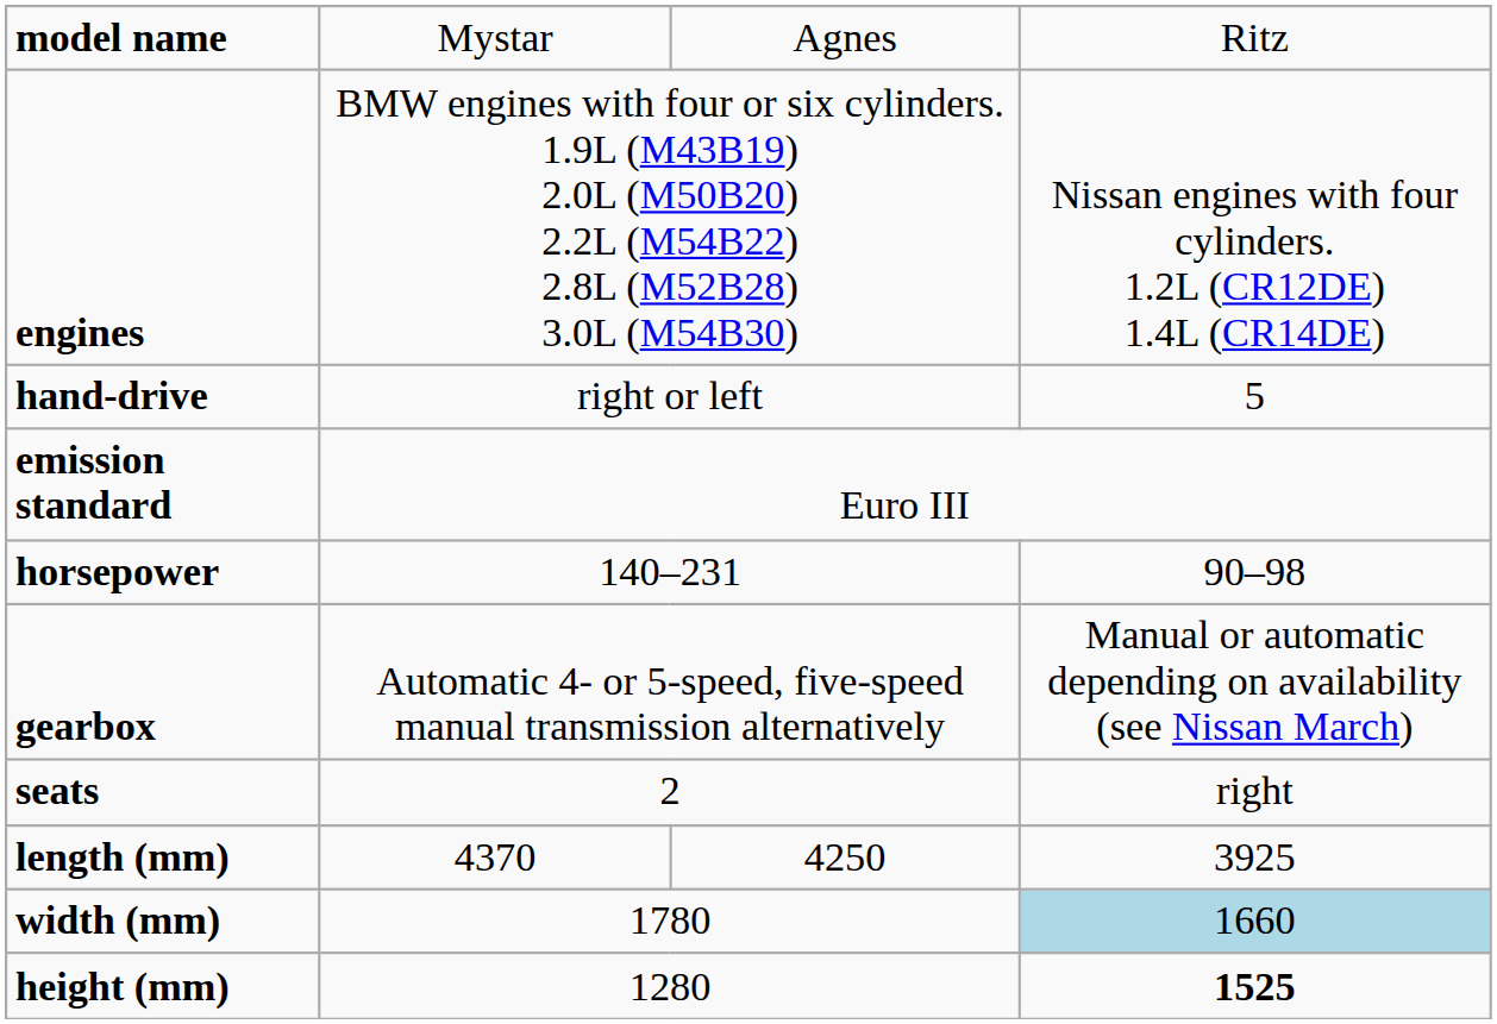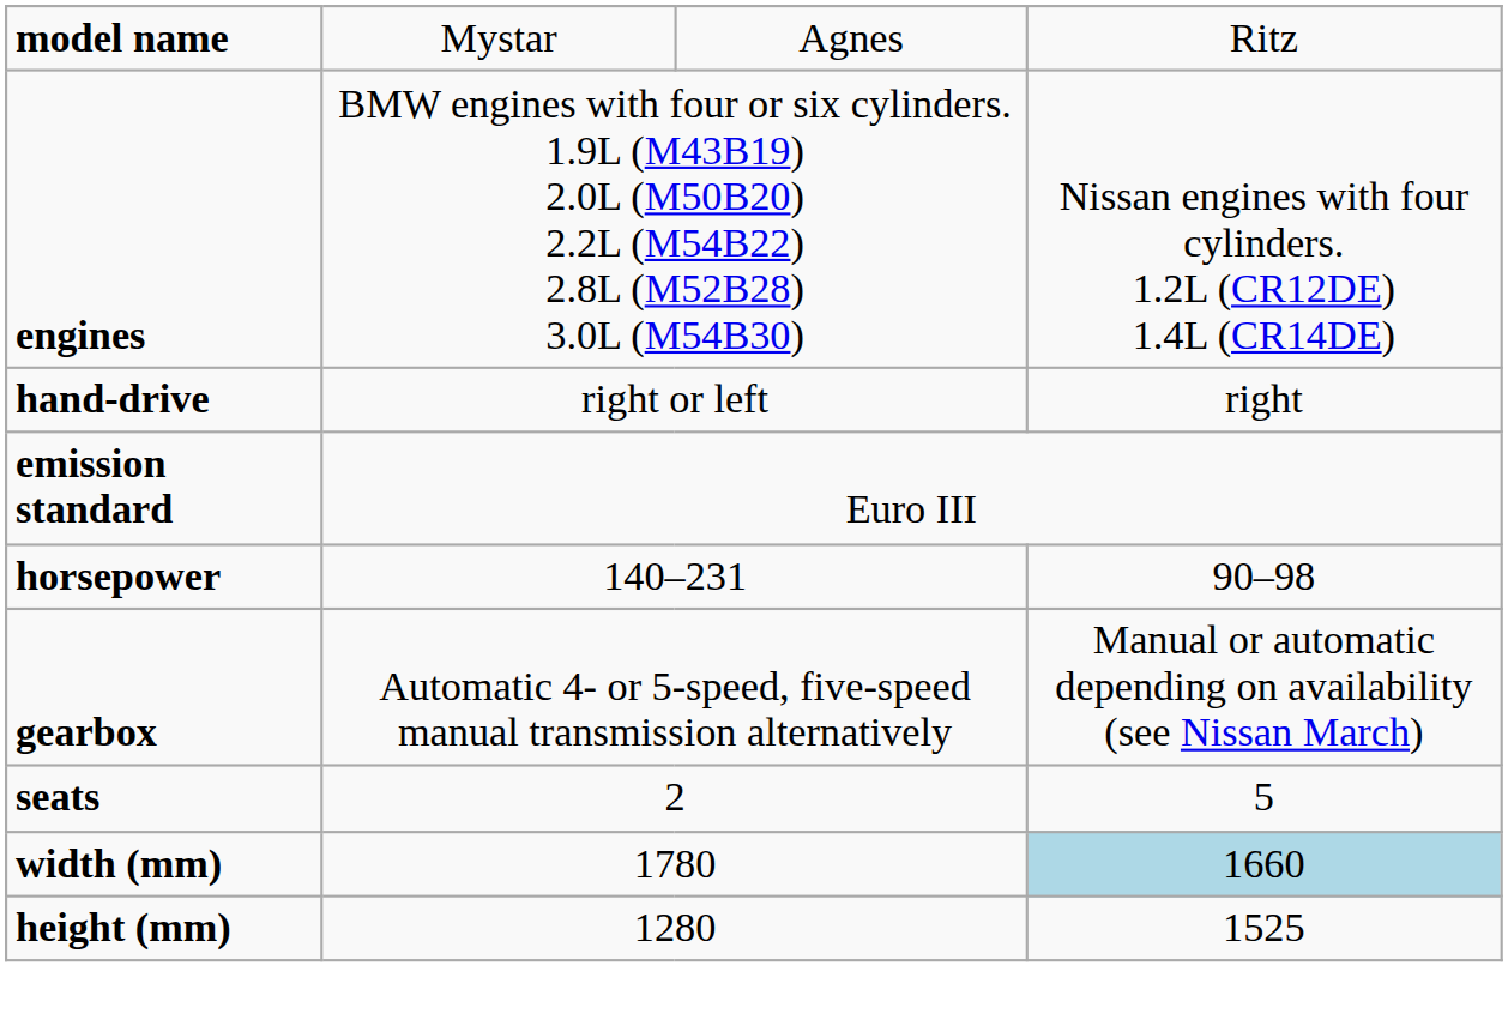hand-drive | column 4: 5 -> right
seats | column 4: right -> 5
- row: length (mm) | 4370 | 4250 | 3925
height (mm) | column 4: bold -> normal
